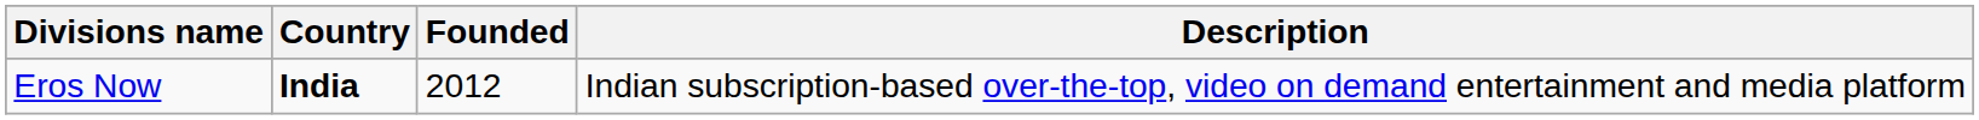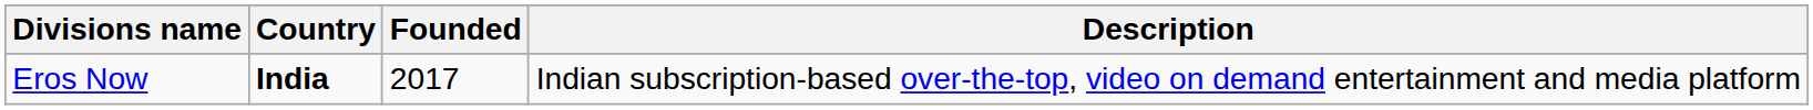Eros Now | Founded: 2012 -> 2017
